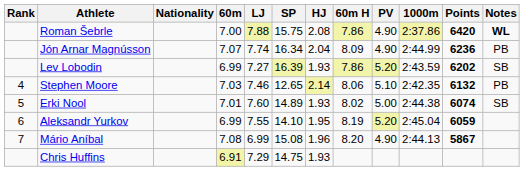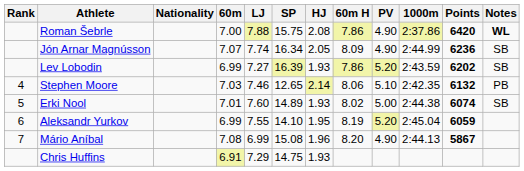Jón Arnar Magnússon | HJ: 2.04 -> 2.05
Jón Arnar Magnússon | Notes: PB -> SB
